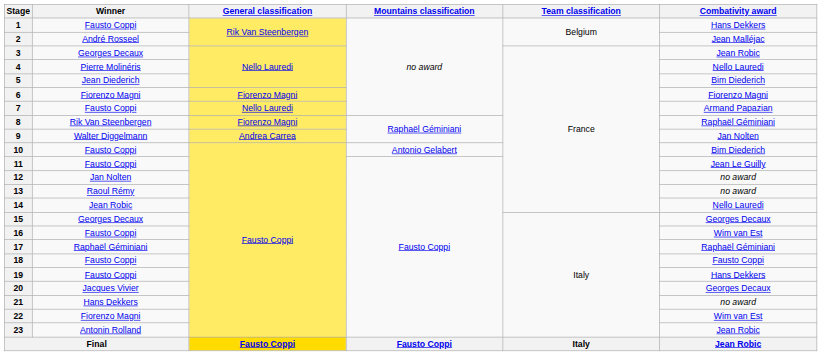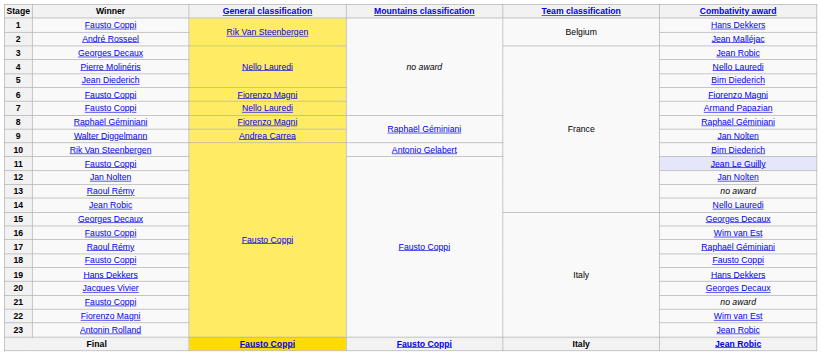6 | Winner: Fiorenzo Magni -> Fausto Coppi
8 | Winner: Rik Van Steenbergen -> Raphaël Géminiani
10 | Winner: Fausto Coppi -> Rik Van Steenbergen
11 | Combativity award: no background -> lavender background
12 | Combativity award: no award -> Jan Nolten
17 | Winner: Raphaël Géminiani -> Raoul Rémy
19 | Winner: Fausto Coppi -> Hans Dekkers
21 | Winner: Hans Dekkers -> Fausto Coppi
